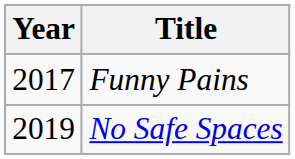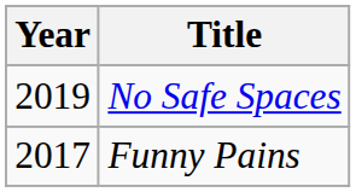rows swapped: Funny Pains <-> No Safe Spaces
